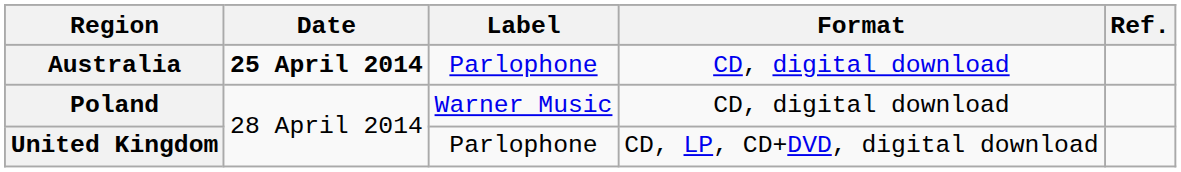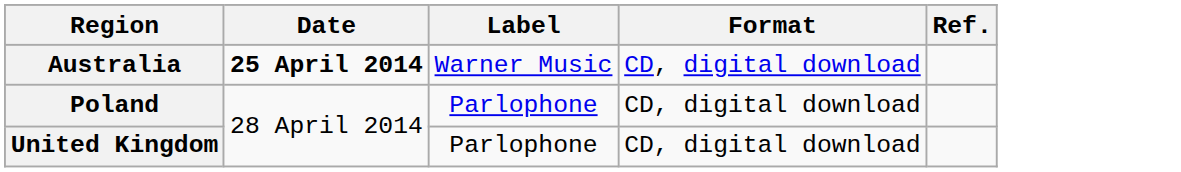Australia | Label: Parlophone -> Warner Music
Poland | Label: Warner Music -> Parlophone
United Kingdom | Format: CD, LP, CD+DVD, digital download -> CD, digital download
